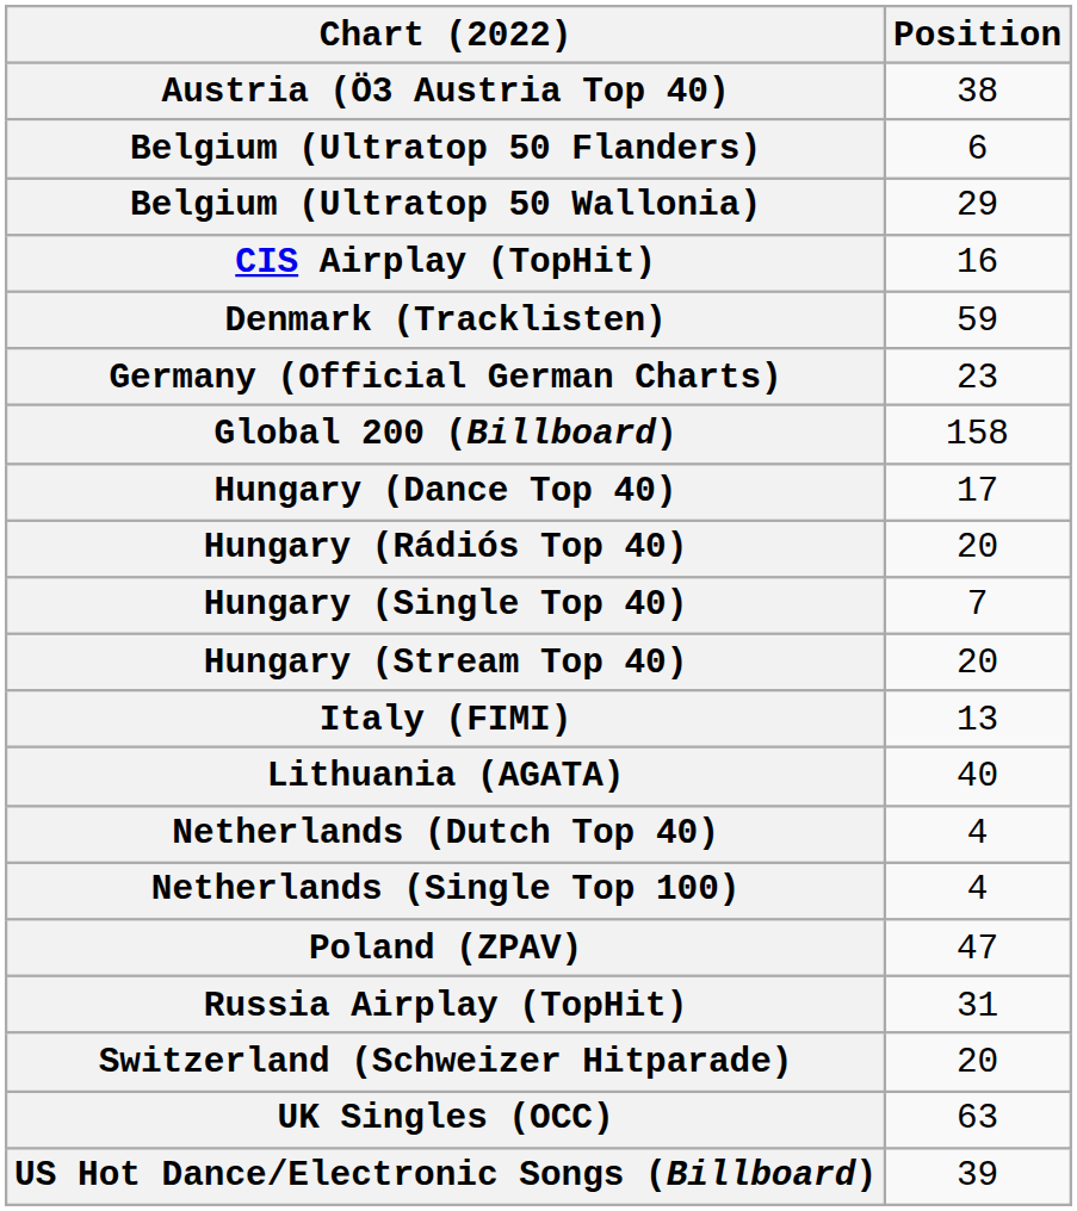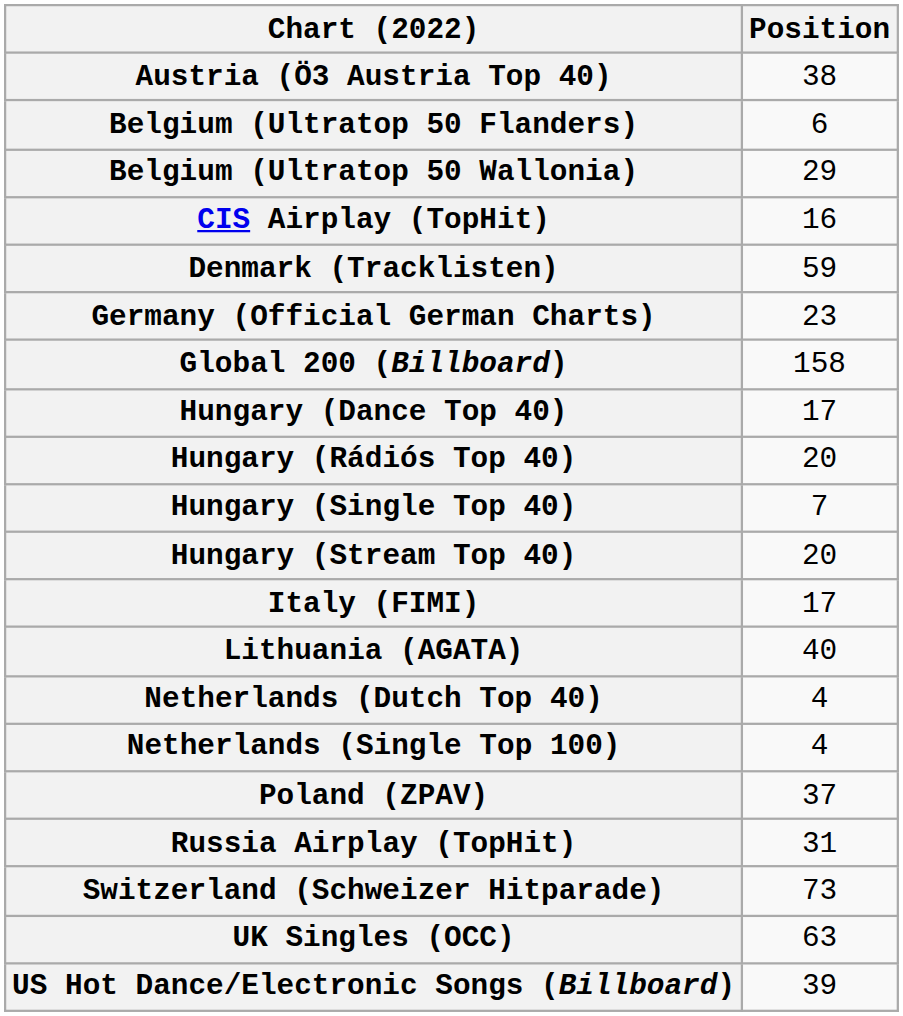Italy (FIMI) | Position: 13 -> 17
Poland (ZPAV) | Position: 47 -> 37
Switzerland (Schweizer Hitparade) | Position: 20 -> 73
